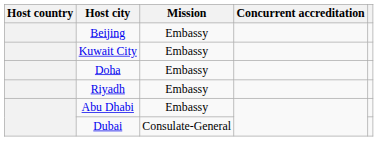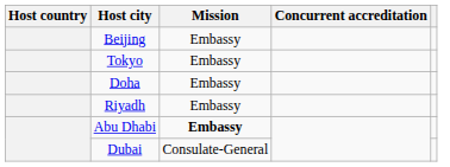+ row: Tokyo | Embassy
- row: Kuwait City | Embassy
Abu Dhabi | Mission: normal -> bold
